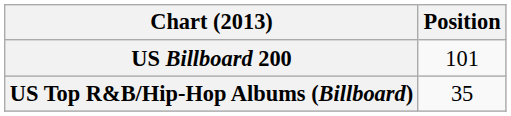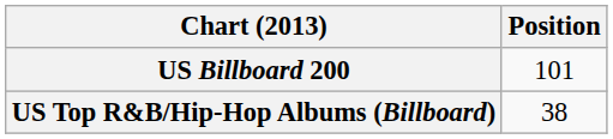US Top R&B/Hip-Hop Albums (Billboard) | Position: 35 -> 38
